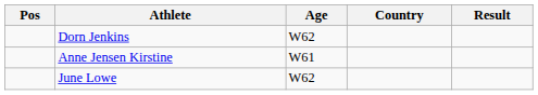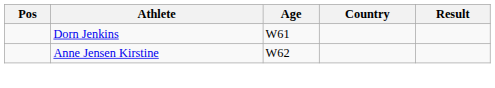Dorn Jenkins | Age: W62 -> W61
Anne Jensen Kirstine | Age: W61 -> W62
- row: June Lowe | W62
